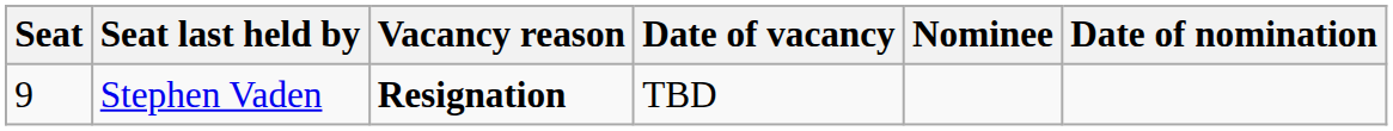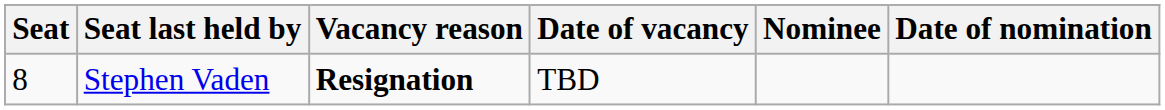Stephen Vaden | Seat: 9 -> 8
